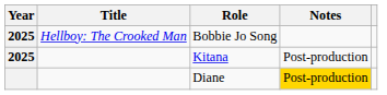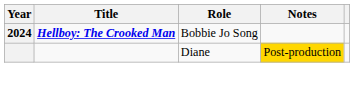Bobbie Jo Song | Year: 2025 -> 2024
Bobbie Jo Song | Title: normal -> bold
- row: 2025 | Kitana | Post-production
